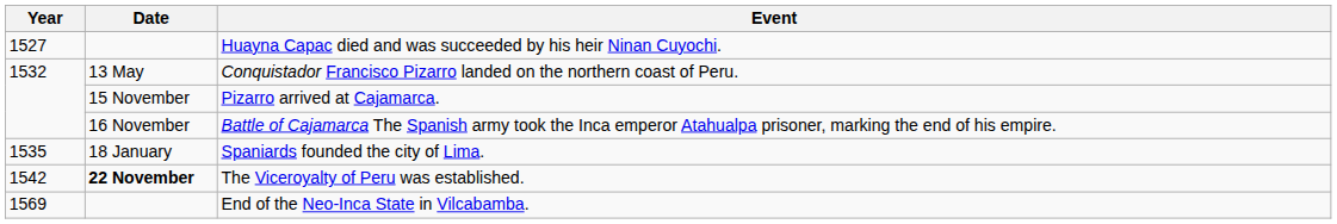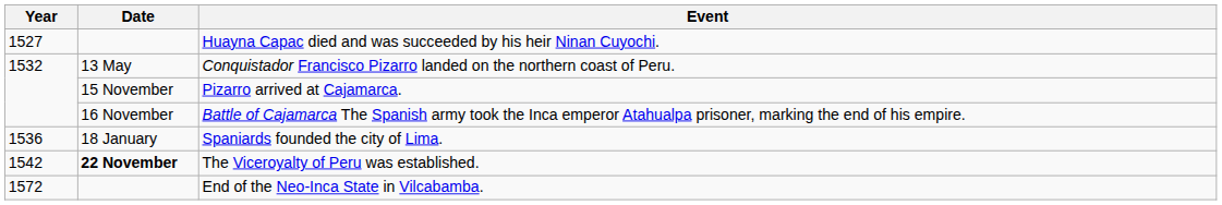Spaniards founded the city of Lima. | Year: 1535 -> 1536
End of the Neo-Inca State in Vilcabamba. | Year: 1569 -> 1572
